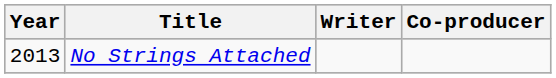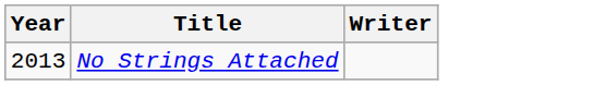- column: Co-producer
